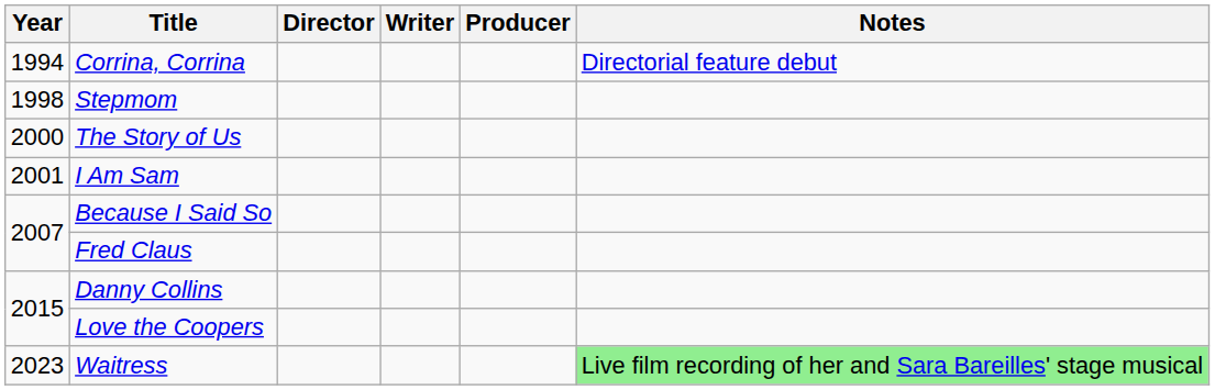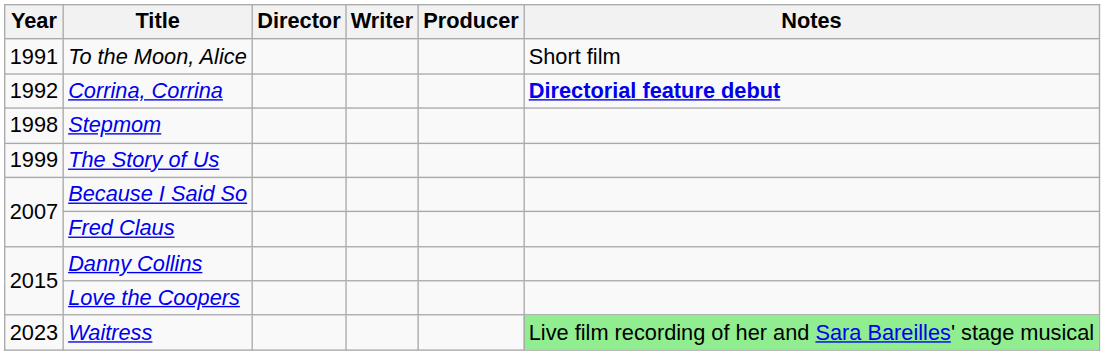+ row: 1991 | To the Moon, Alice | Short film
Corrina, Corrina | Year: 1994 -> 1992
Corrina, Corrina | Notes: normal -> bold
The Story of Us | Year: 2000 -> 1999
- row: 2001 | I Am Sam
